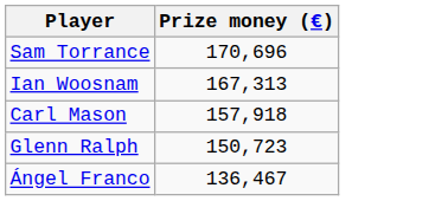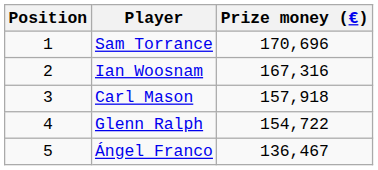+ column: Position | 1 | 2 | 3 | 4 | 5
Ian Woosnam | Prize money (€): 167,313 -> 167,316
Glenn Ralph | Prize money (€): 150,723 -> 154,722
